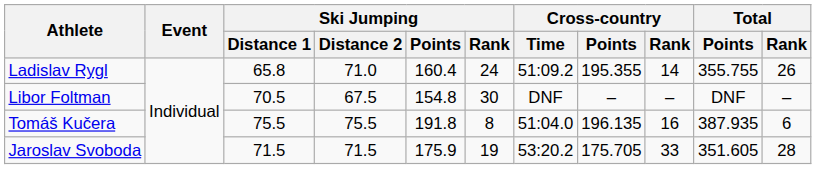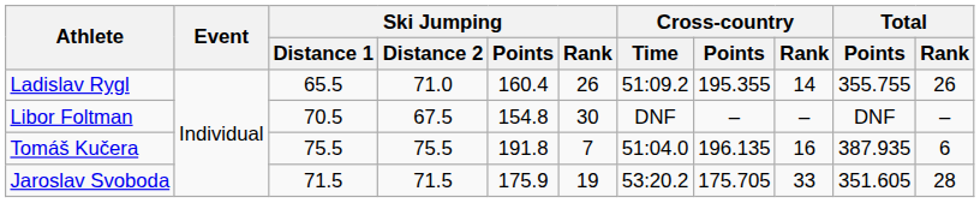Ladislav Rygl | Ski Jumping / Distance 1: 65.8 -> 65.5
Ladislav Rygl | Ski Jumping / Rank: 24 -> 26
Tomáš Kučera | Ski Jumping / Rank: 8 -> 7
